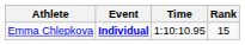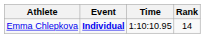Emma Chlepkova | Rank: 15 -> 14
